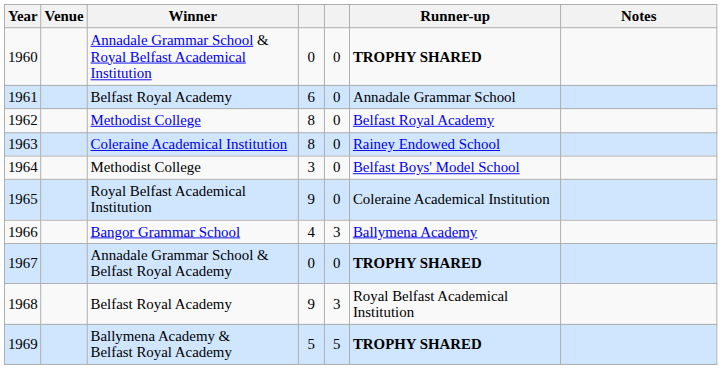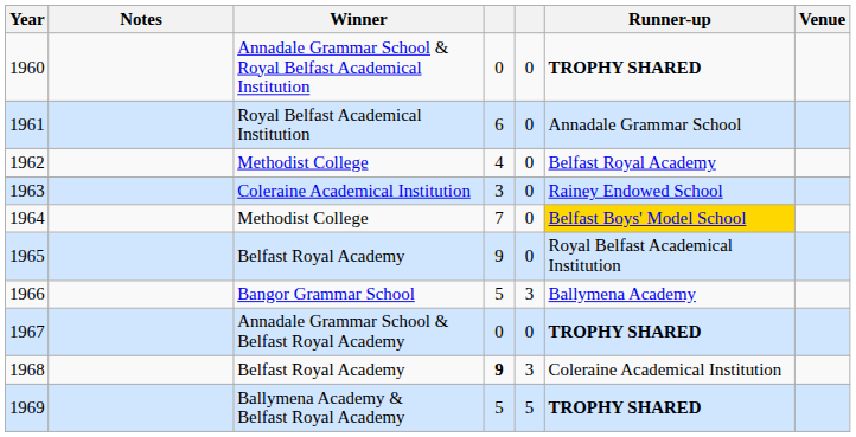columns swapped: Venue <-> Notes
1961 | Winner: Belfast Royal Academy -> Royal Belfast Academical Institution
1962 | column 4: 8 -> 4
1963 | column 4: 8 -> 3
1964 | column 4: 3 -> 7
1964 | Runner-up: no background -> gold background
1965 | Winner: Royal Belfast Academical Institution -> Belfast Royal Academy
1965 | Runner-up: Coleraine Academical Institution -> Royal Belfast Academical Institution
1966 | column 4: 4 -> 5
1968 | column 4: normal -> bold
1968 | Runner-up: Royal Belfast Academical Institution -> Coleraine Academical Institution
